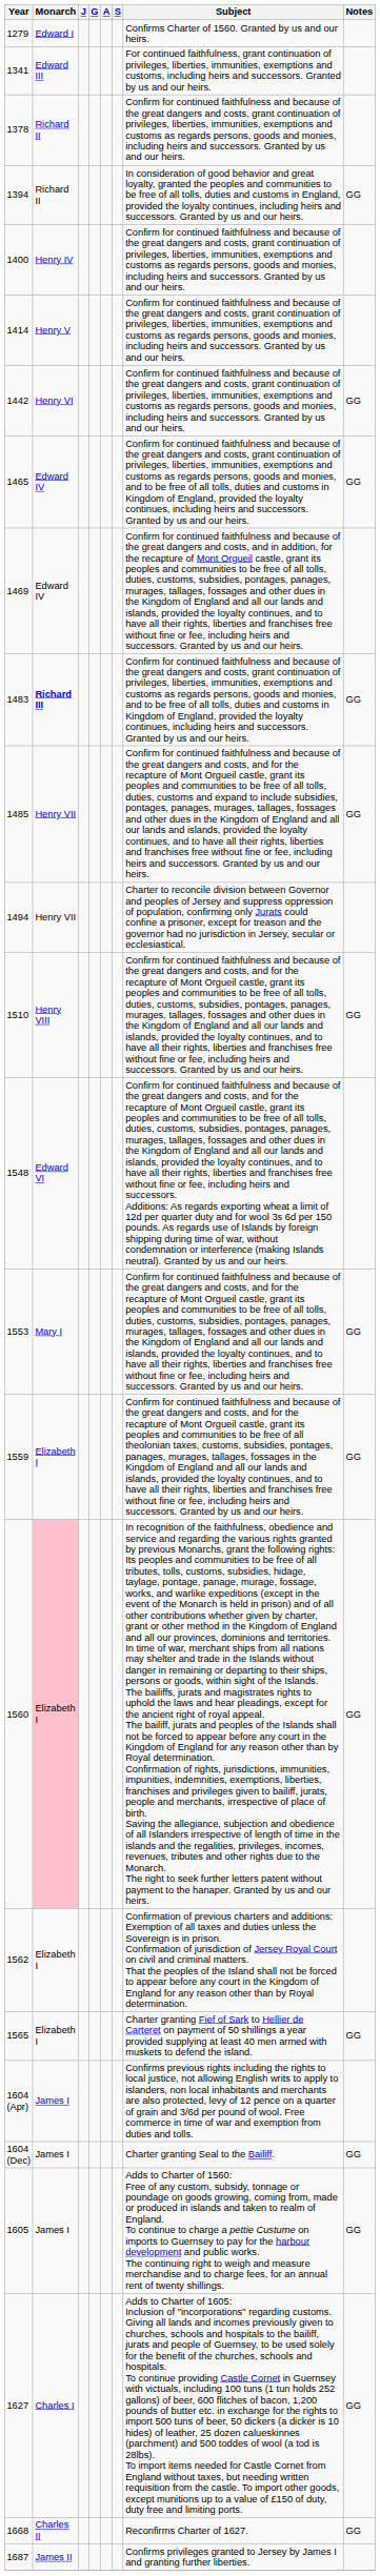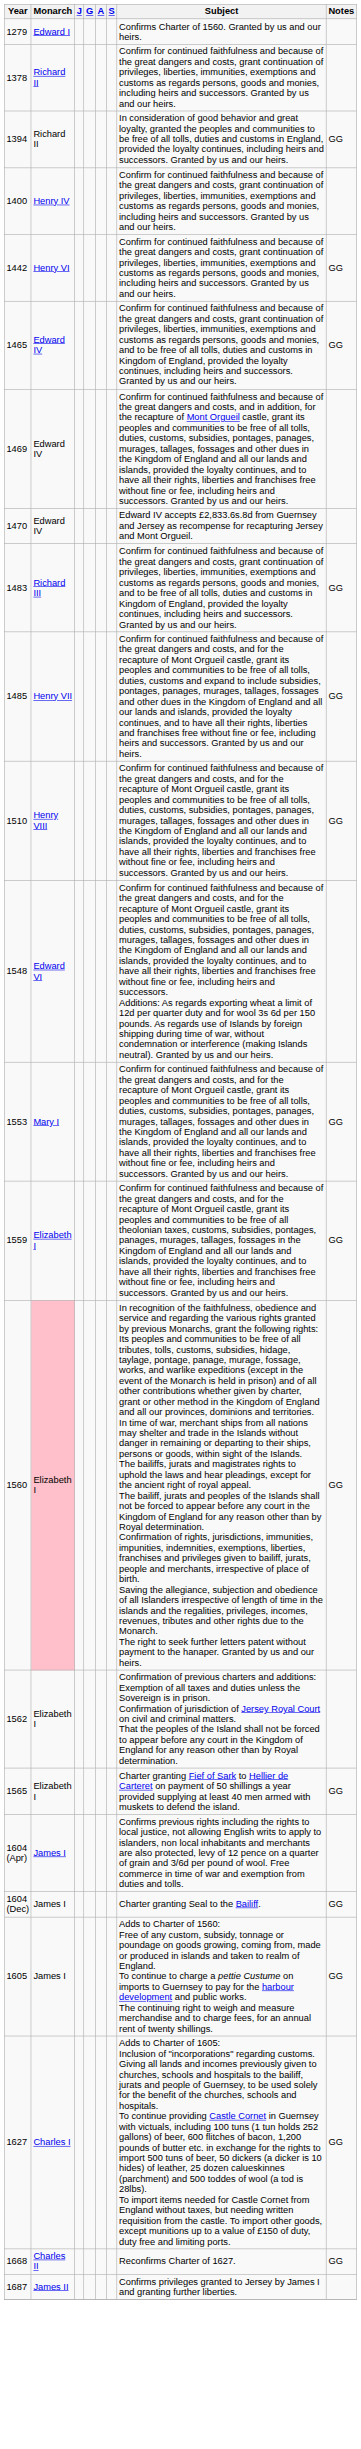- row: 1341 | Edward III | For continued faithfulness, grant continuation of privileges, liberties, immunities, exemptions and customs, including heirs and successors. Granted by us and our heirs.
- row: 1414 | Henry V | Confirm for continued faithfulness and because of the great dangers and costs, grant continuation of privileges, liberties, immunities, exemptions and customs as regards persons, goods and monies, including heirs and successors. Granted by us and our heirs.
+ row: 1470 | Edward IV | Edward IV accepts £2,833.6s.8d from Guernsey and Jersey as recompense for recapturing Jersey and Mont Orgueil.
1483 | Monarch: bold -> normal
- row: 1494 | Henry VII | Charter to reconcile division between Governor and peoples of Jersey and suppress oppression of population, confirming only Jurats could confine a prisoner, except for treason and the governor had no jurisdiction in Jersey, secular or ecclesiastical.
